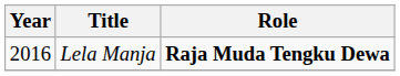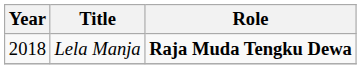Lela Manja | Year: 2016 -> 2018
